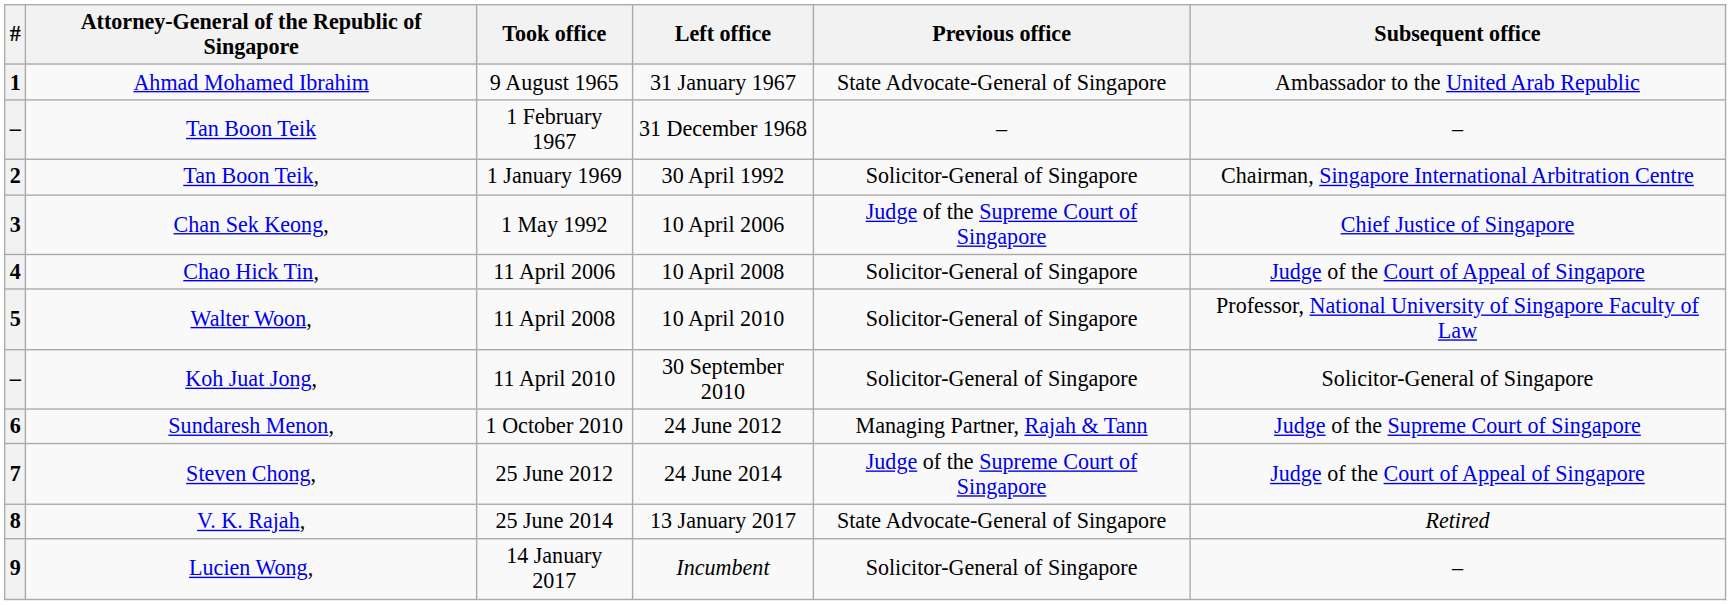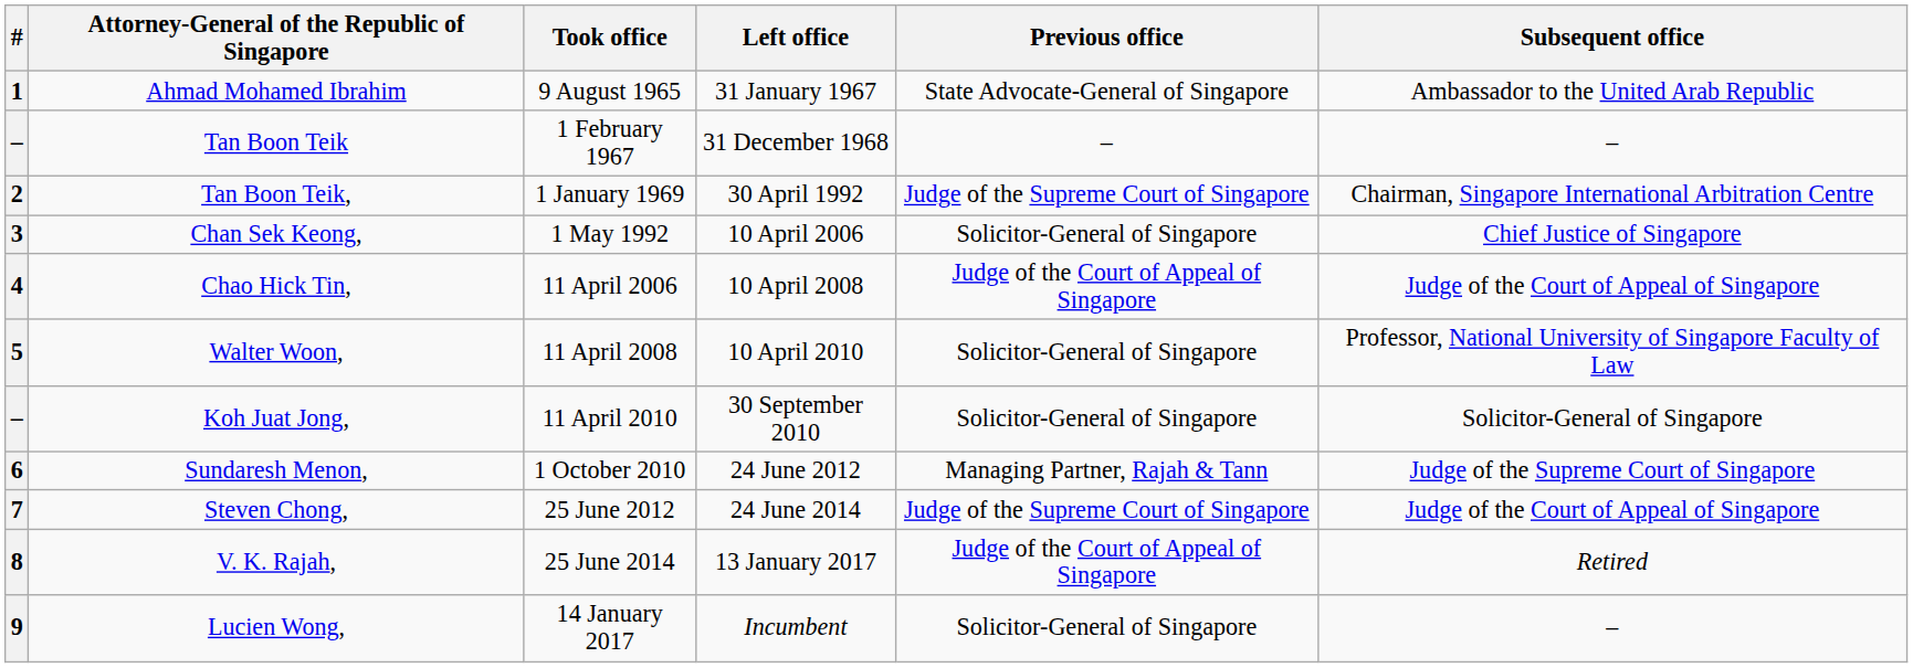2 | Previous office: Solicitor-General of Singapore -> Judge of the Supreme Court of Singapore
3 | Previous office: Judge of the Supreme Court of Singapore -> Solicitor-General of Singapore
4 | Previous office: Solicitor-General of Singapore -> Judge of the Court of Appeal of Singapore
8 | Previous office: State Advocate-General of Singapore -> Judge of the Court of Appeal of Singapore
